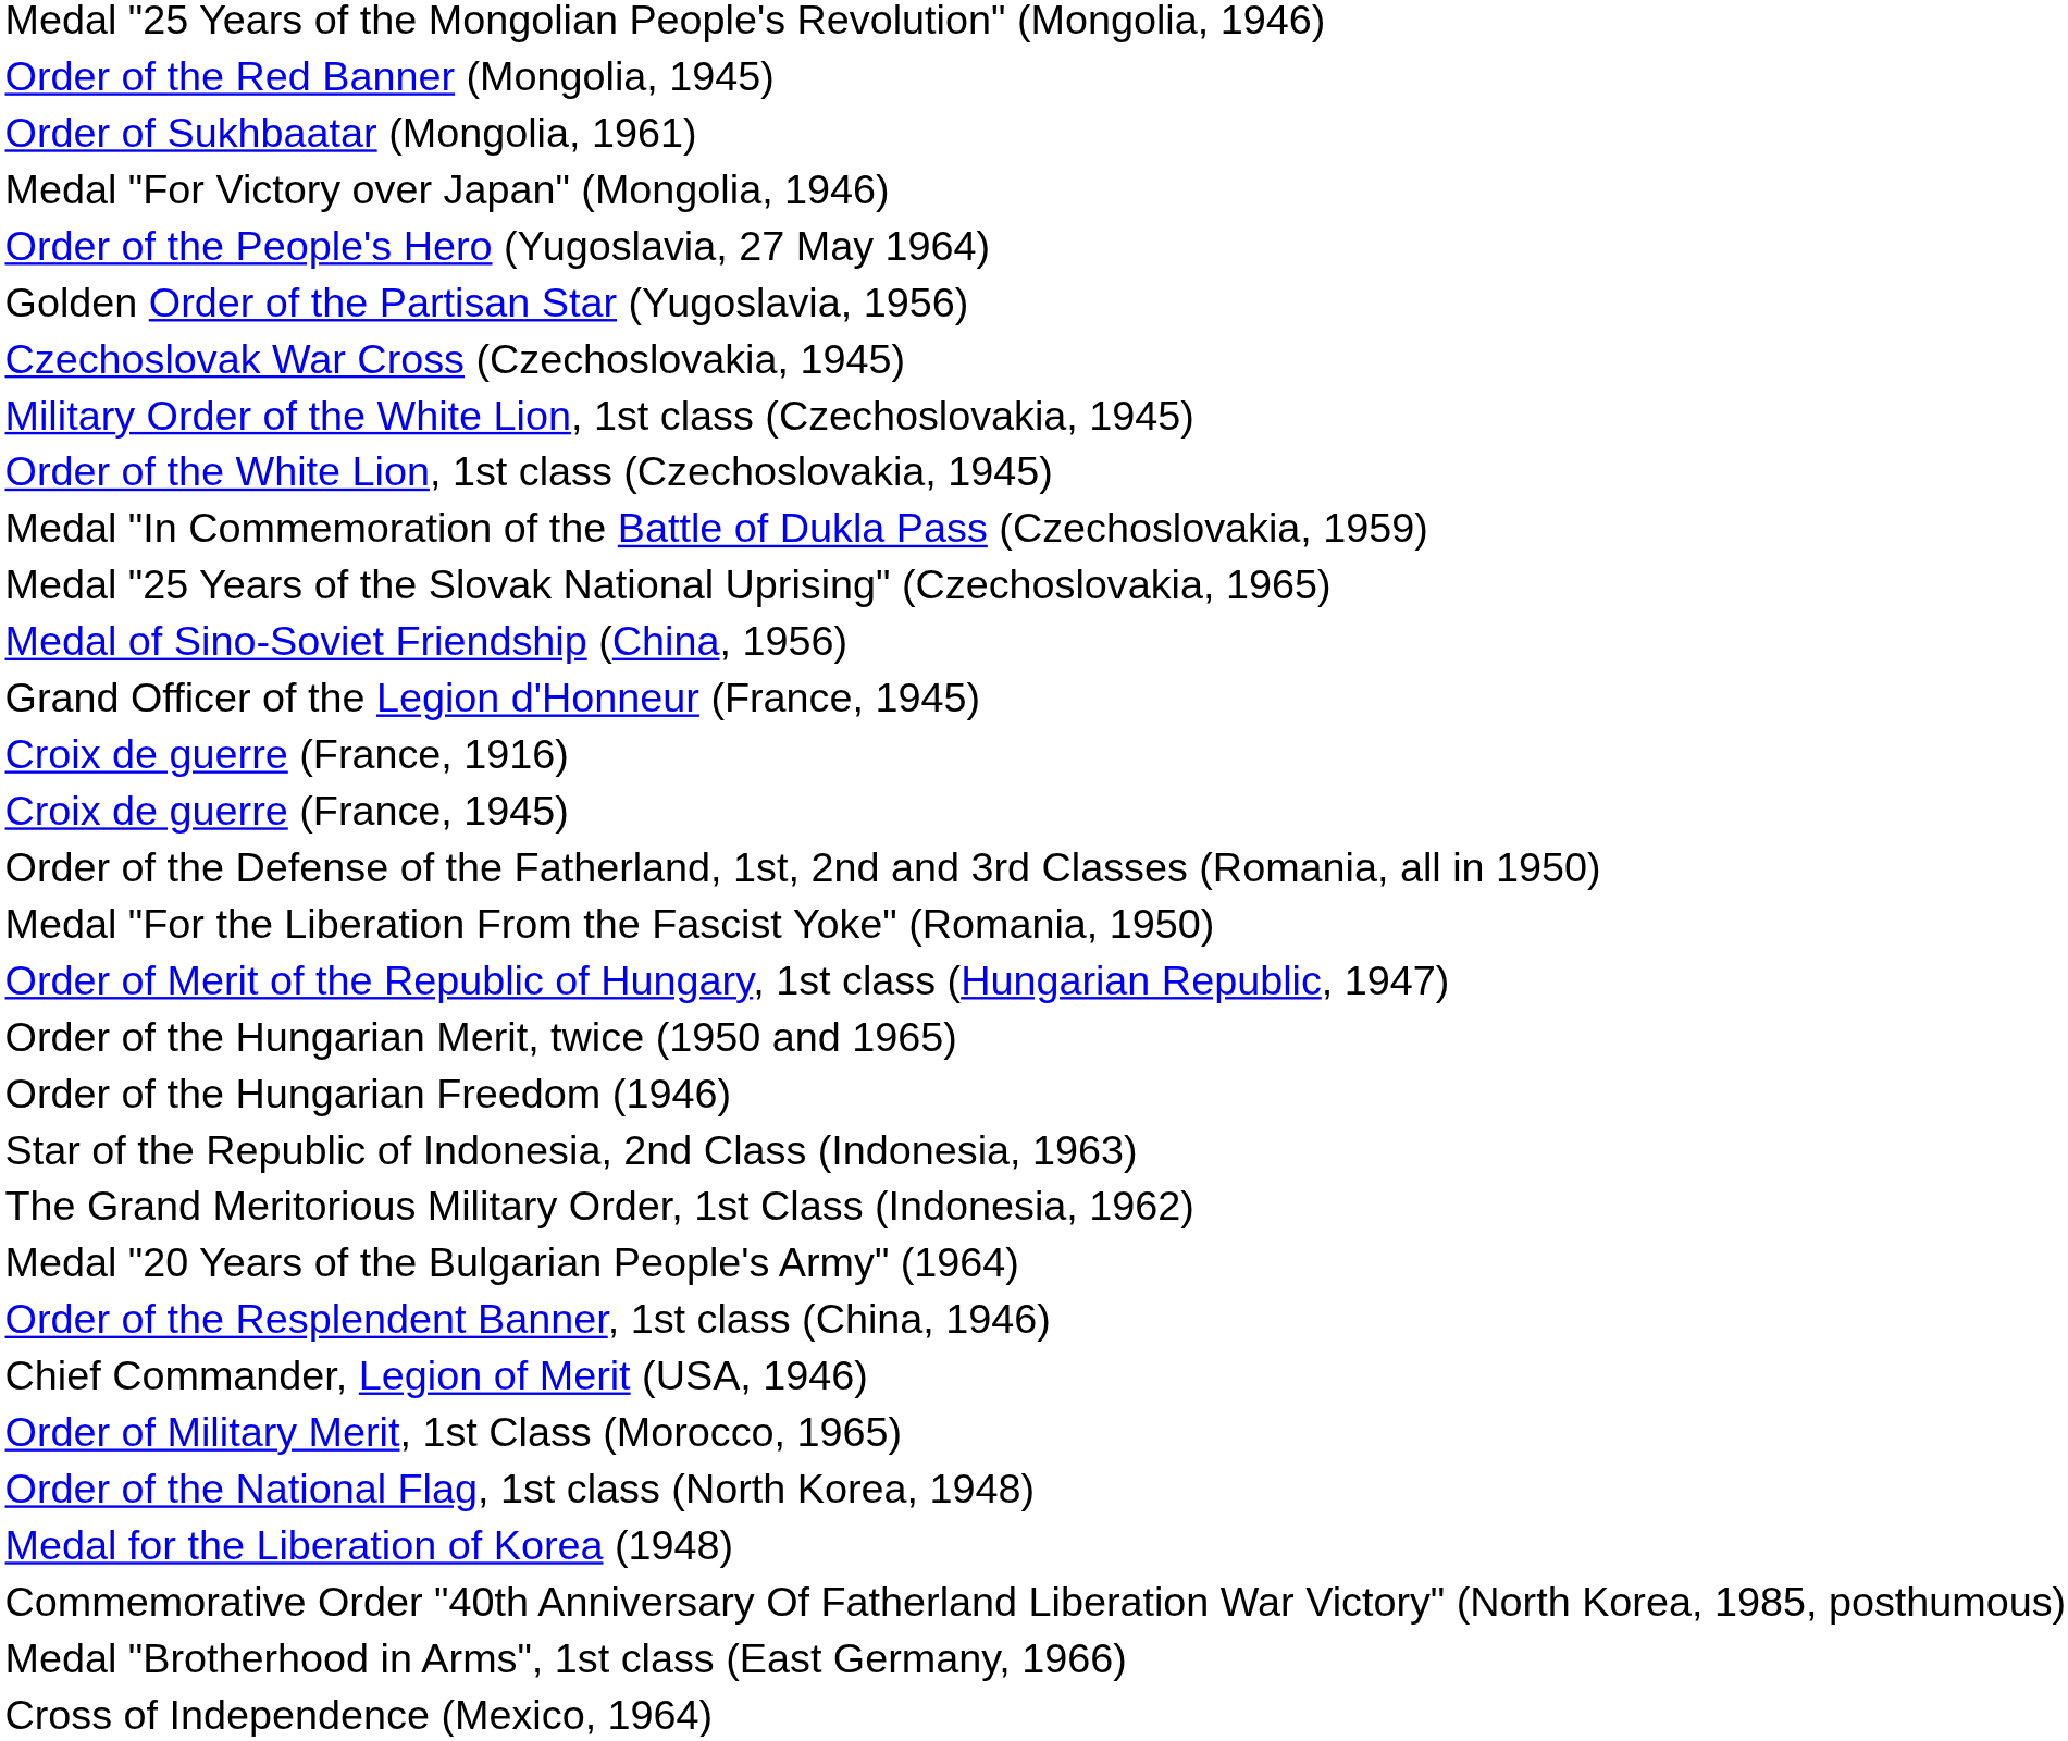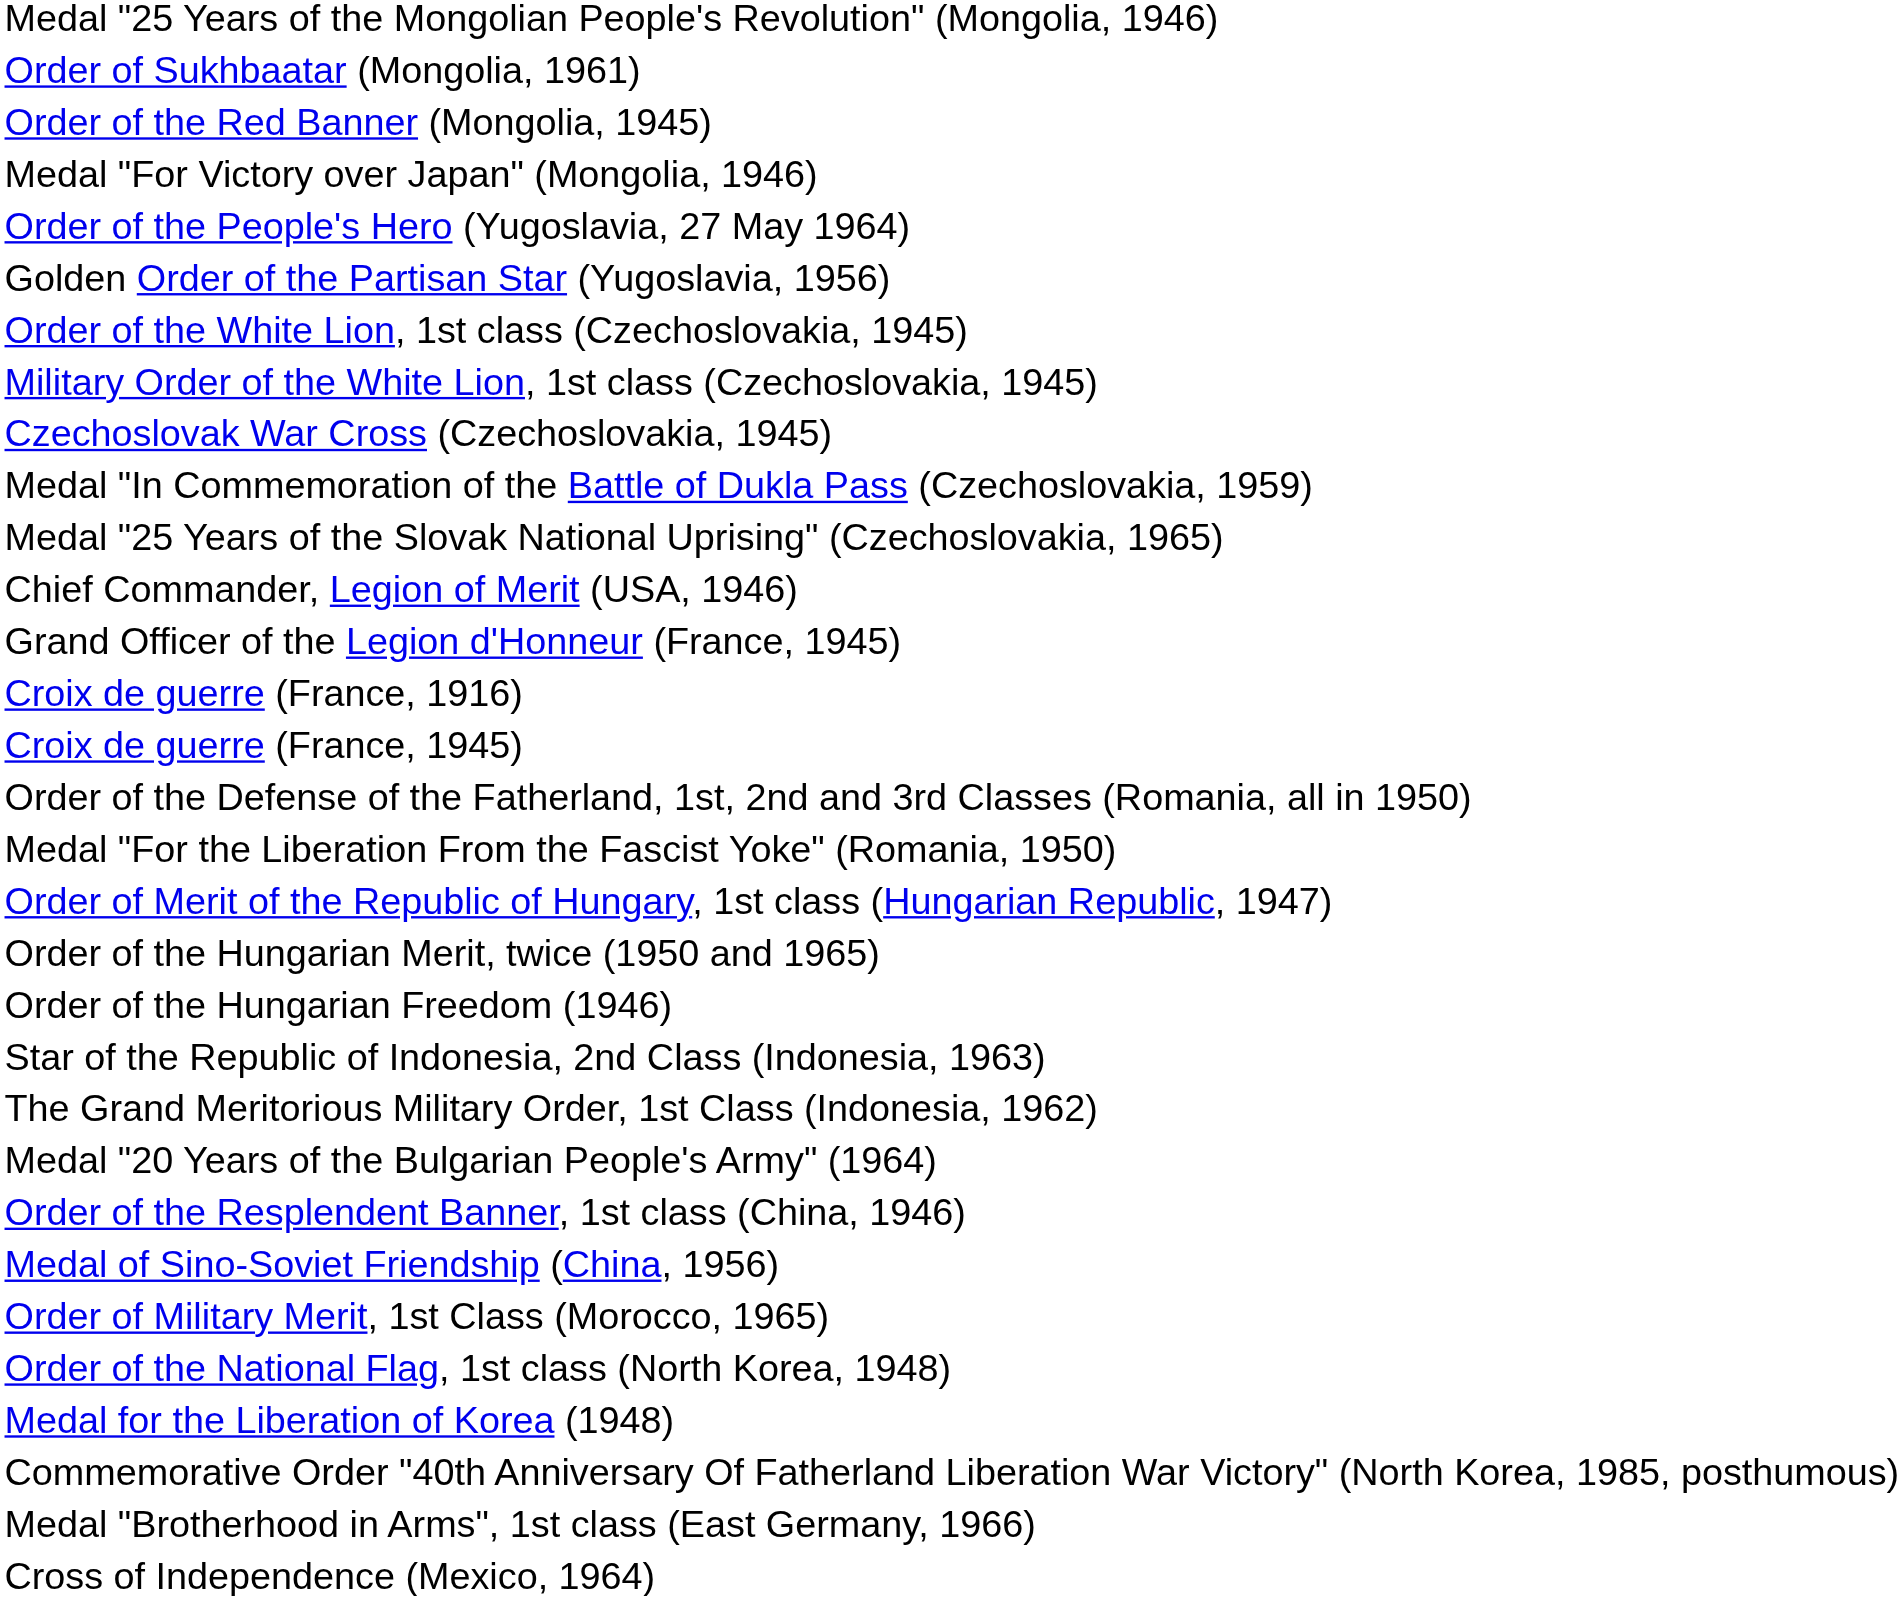rows swapped: Order of Sukhbaatar (Mongolia, 1961) <-> Order of the Red Banner (Mongolia, 1945)
rows swapped: Order of the White Lion, 1st class (Czechoslovakia, 1945) <-> Czechoslovak War Cross (Czechoslovakia, 1945)
rows swapped: Chief Commander, Legion of Merit (USA, 1946) <-> Medal of Sino-Soviet Friendship (China, 1956)
